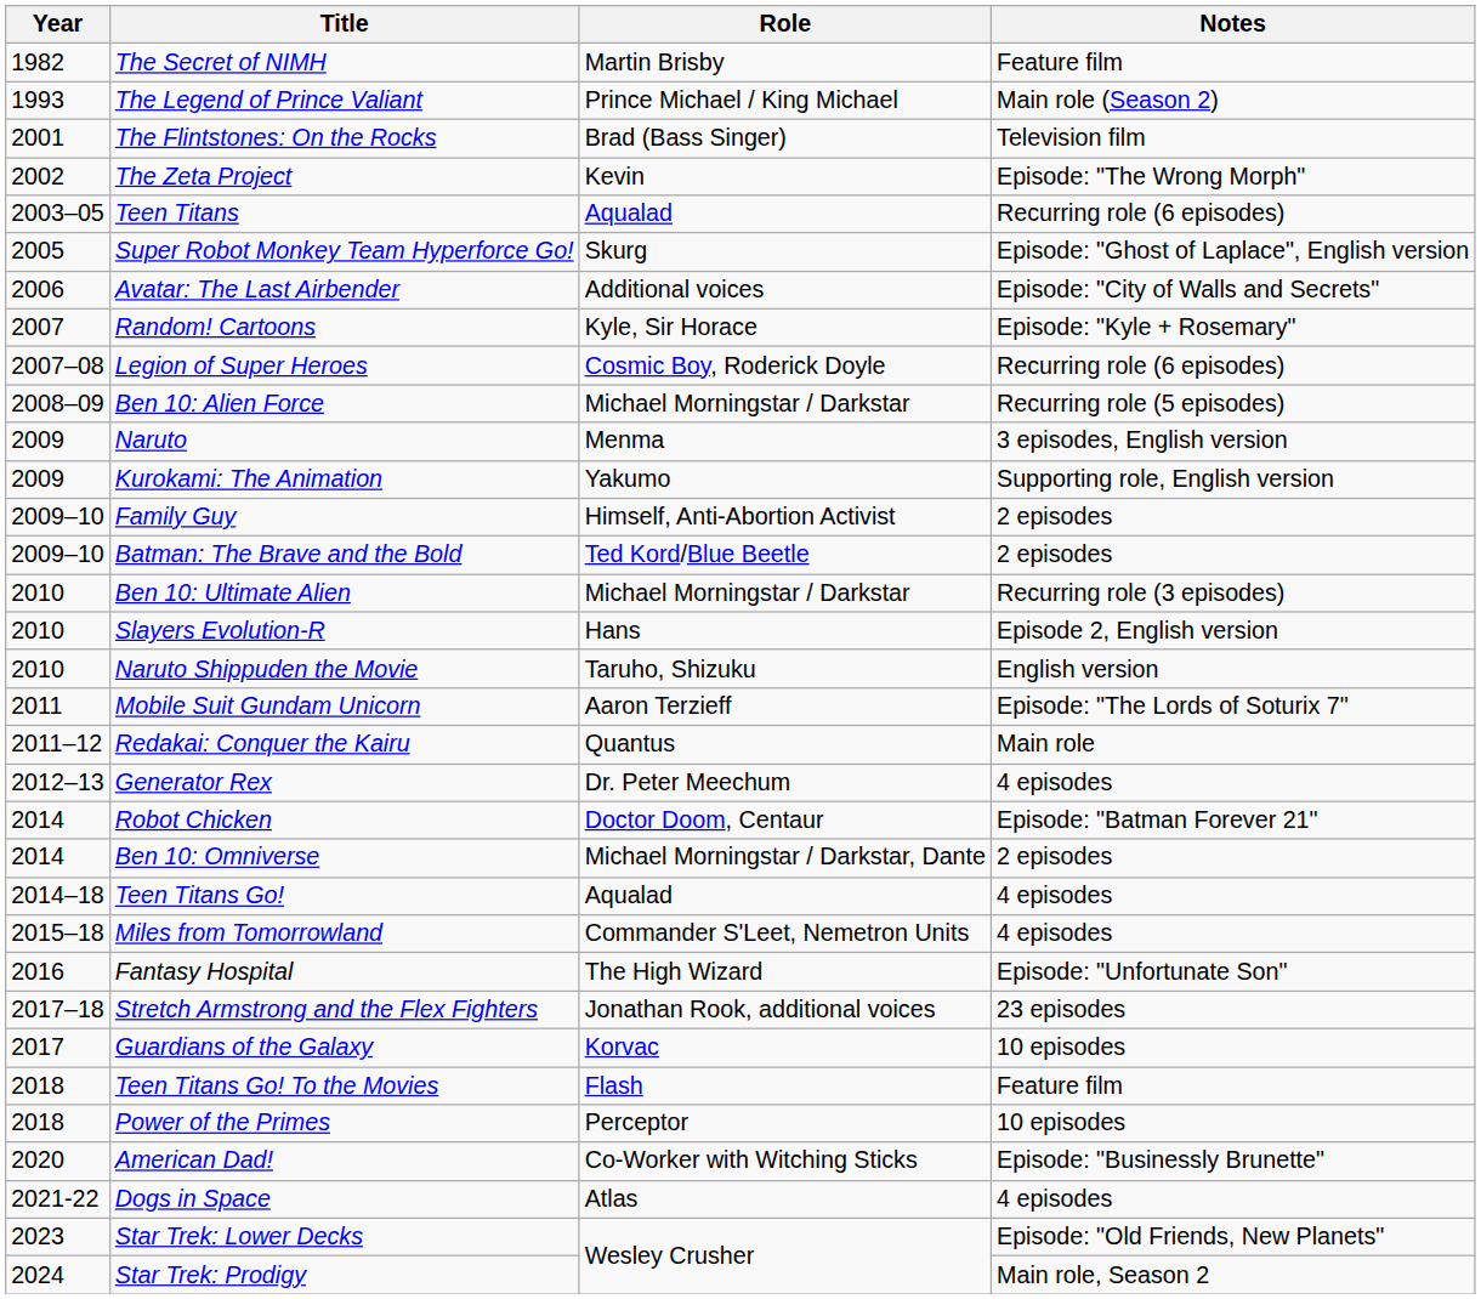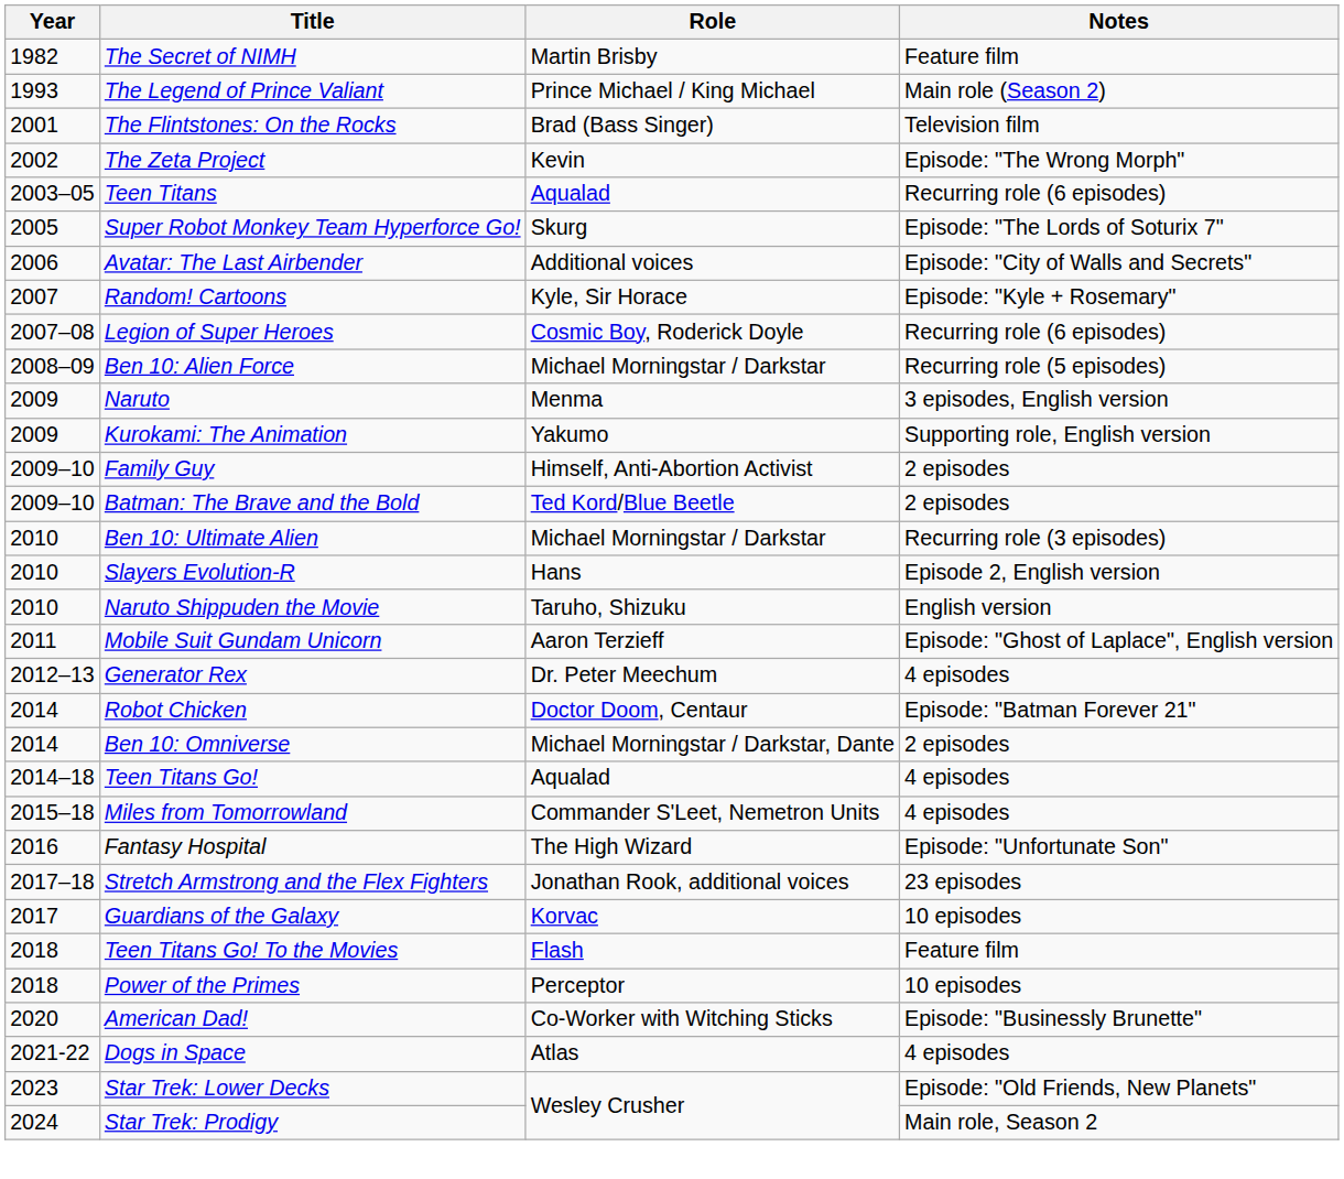Super Robot Monkey Team Hyperforce Go! | Notes: Episode: "Ghost of Laplace", English version -> Episode: "The Lords of Soturix 7"
Mobile Suit Gundam Unicorn | Notes: Episode: "The Lords of Soturix 7" -> Episode: "Ghost of Laplace", English version
- row: 2011–12 | Redakai: Conquer the Kairu | Quantus | Main role
